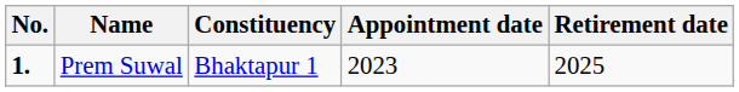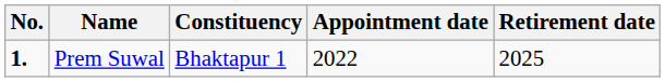Prem Suwal | Appointment date: 2023 -> 2022
